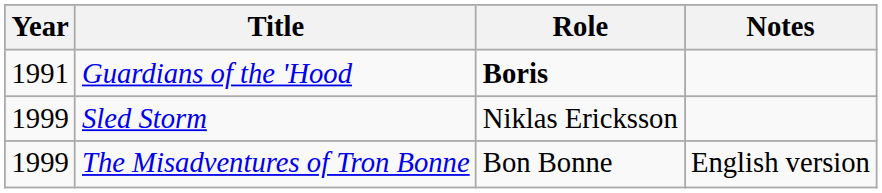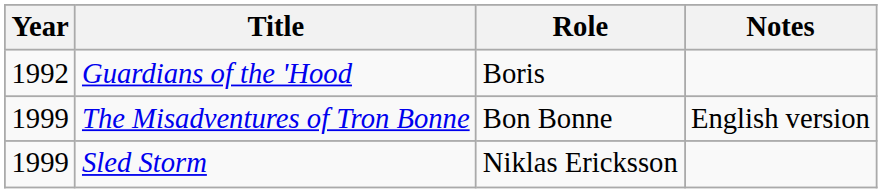Guardians of the 'Hood | Year: 1991 -> 1992
Guardians of the 'Hood | Role: bold -> normal
rows swapped: The Misadventures of Tron Bonne <-> Sled Storm
